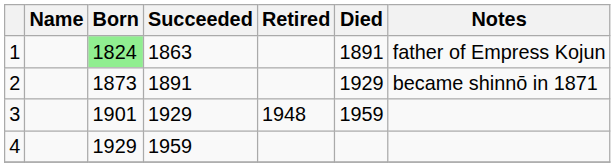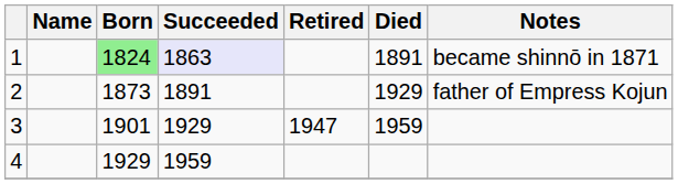1 | Succeeded: no background -> lavender background
1 | Notes: father of Empress Kojun -> became shinnō in 1871
2 | Notes: became shinnō in 1871 -> father of Empress Kojun
3 | Retired: 1948 -> 1947
